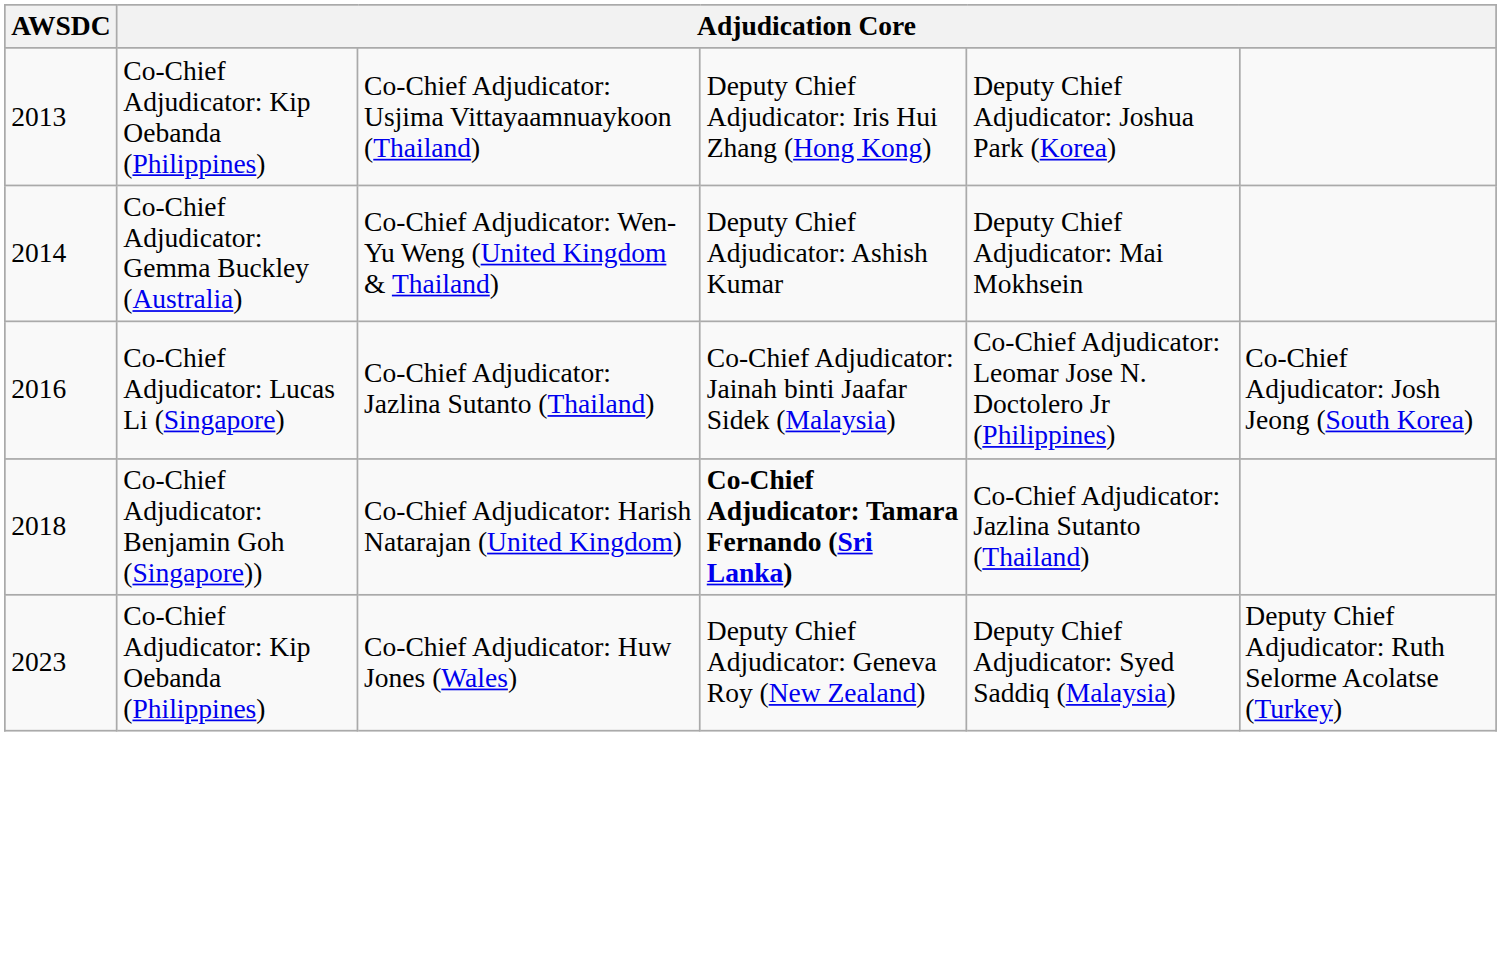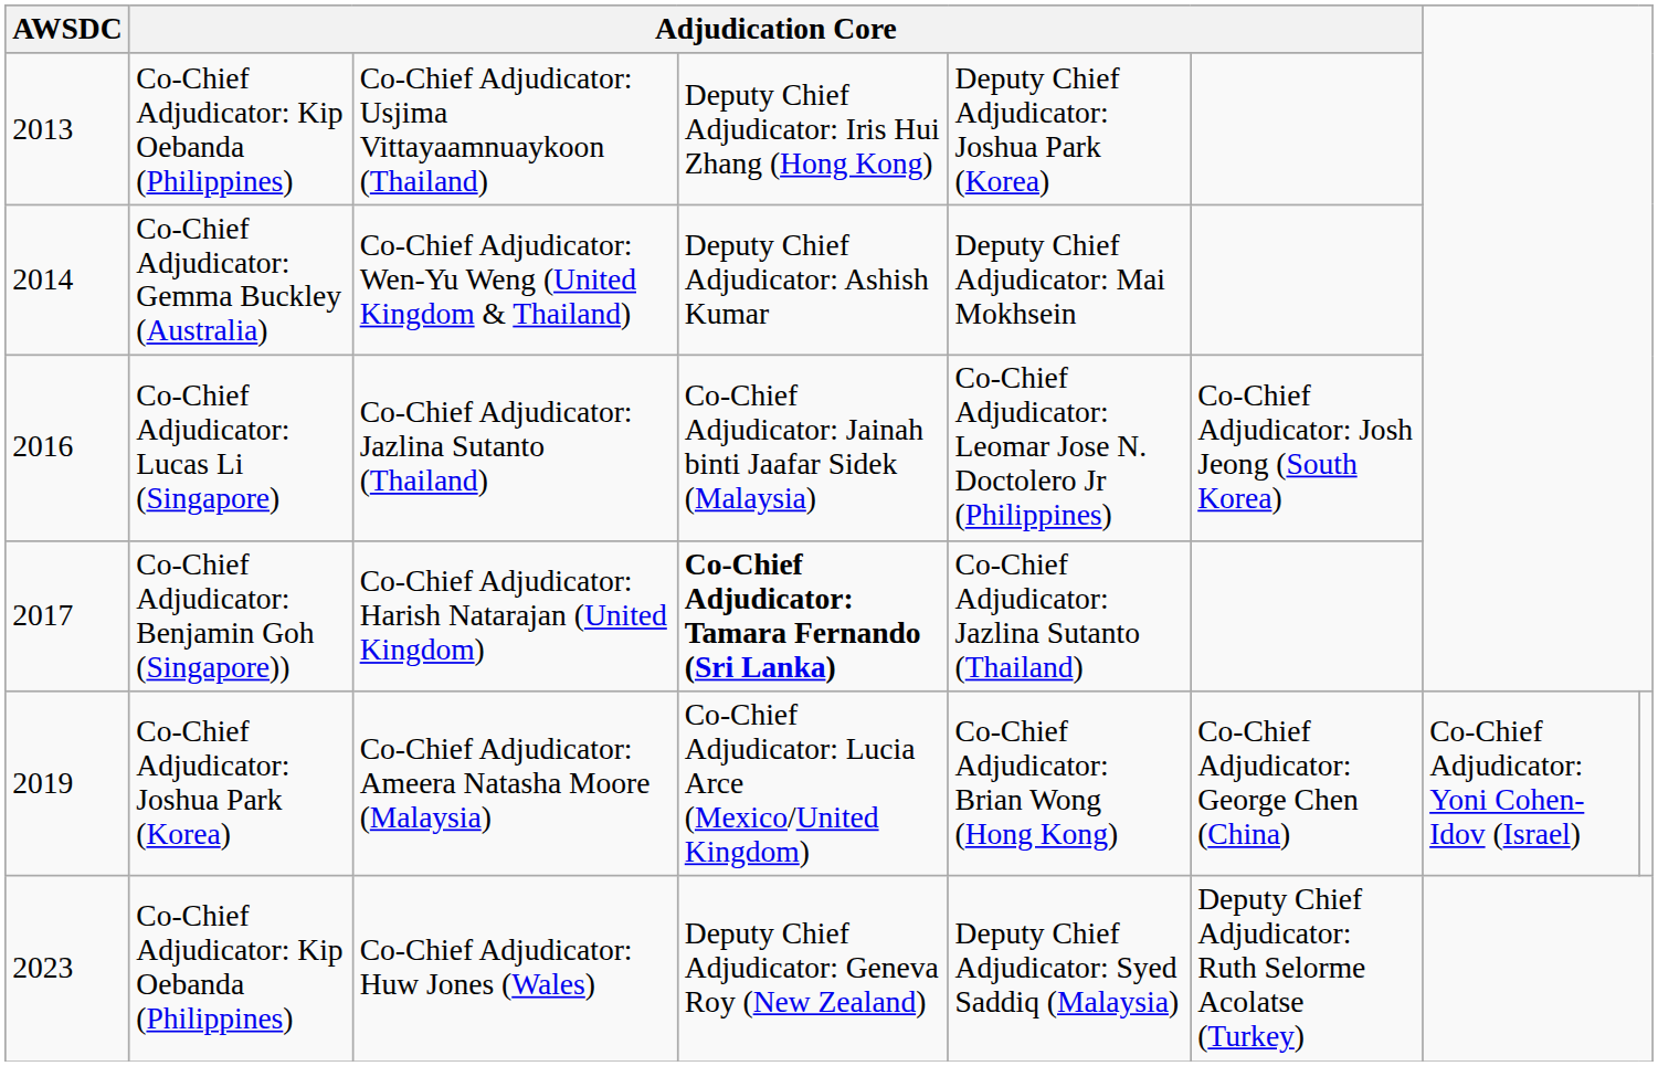Co-Chief Adjudicator: Harish Natarajan (United Kingdom) | AWSDC: 2018 -> 2017
+ row: 2019 | Co-Chief Adjudicator: Joshua Park (Korea) | Co-Chief Adjudicator: Ameera Natasha Moore (Malaysia) | Co-Chief Adjudicator: Lucia Arce (Mexico/United Kingdom) | Co-Chief Adjudicator: Brian Wong (Hong Kong) | Co-Chief Adjudicator: George Chen (China) | Co-Chief Adjudicator: Yoni Cohen-Idov (Israel)
